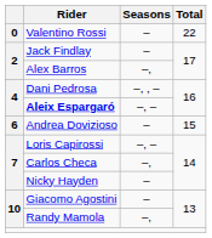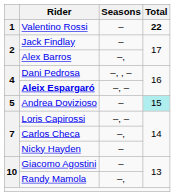Valentino Rossi | column 1: 0 -> 1
Valentino Rossi | Total: normal -> bold
Andrea Dovizioso | column 1: 6 -> 5
Andrea Dovizioso | Total: no background -> paleturquoise background
